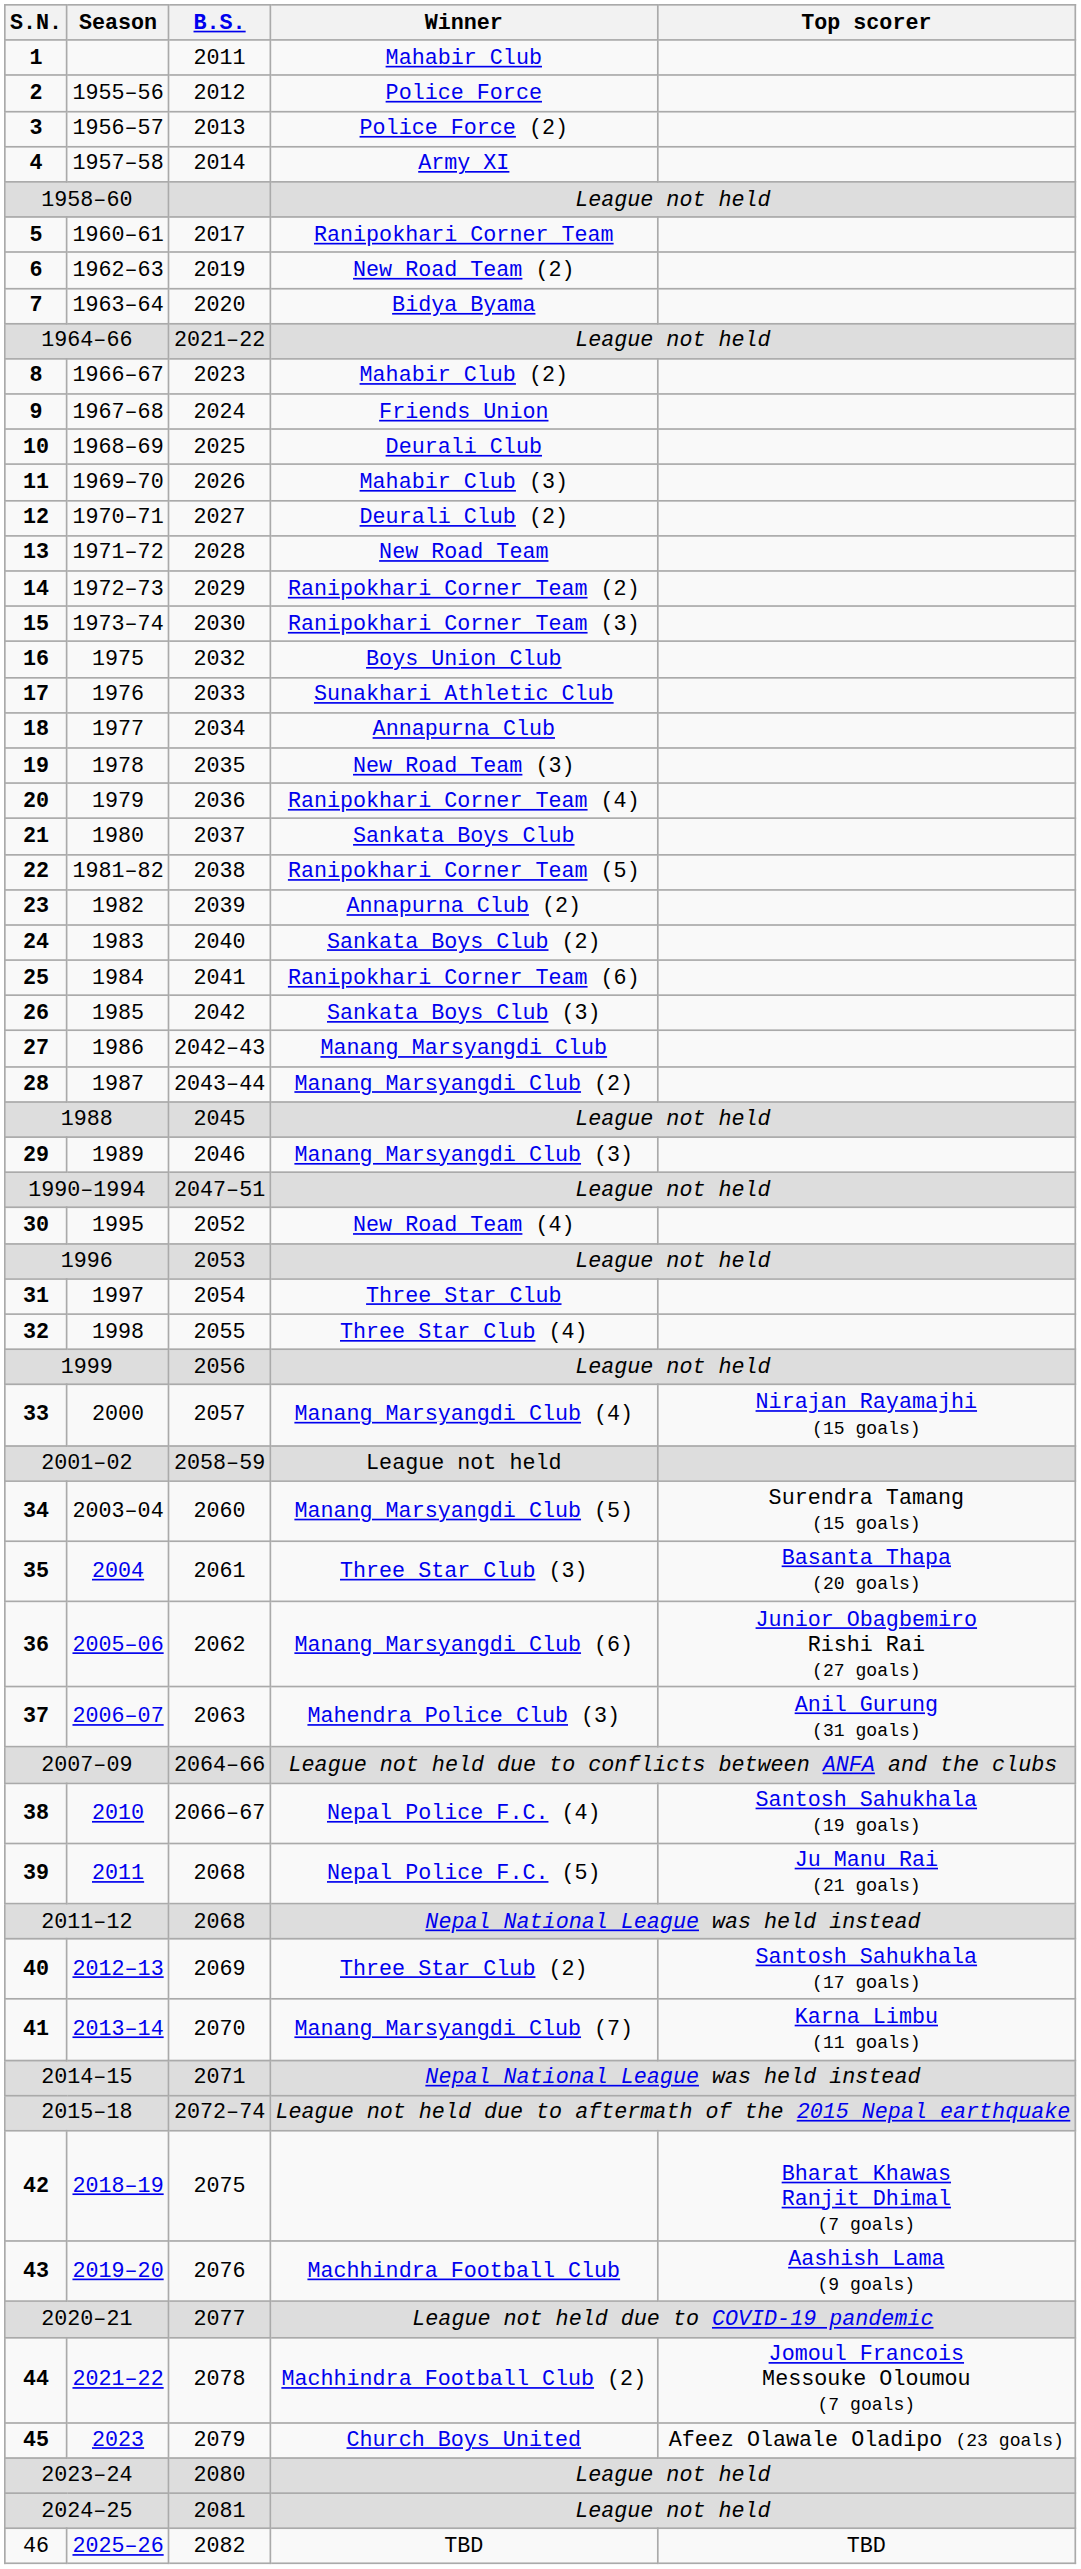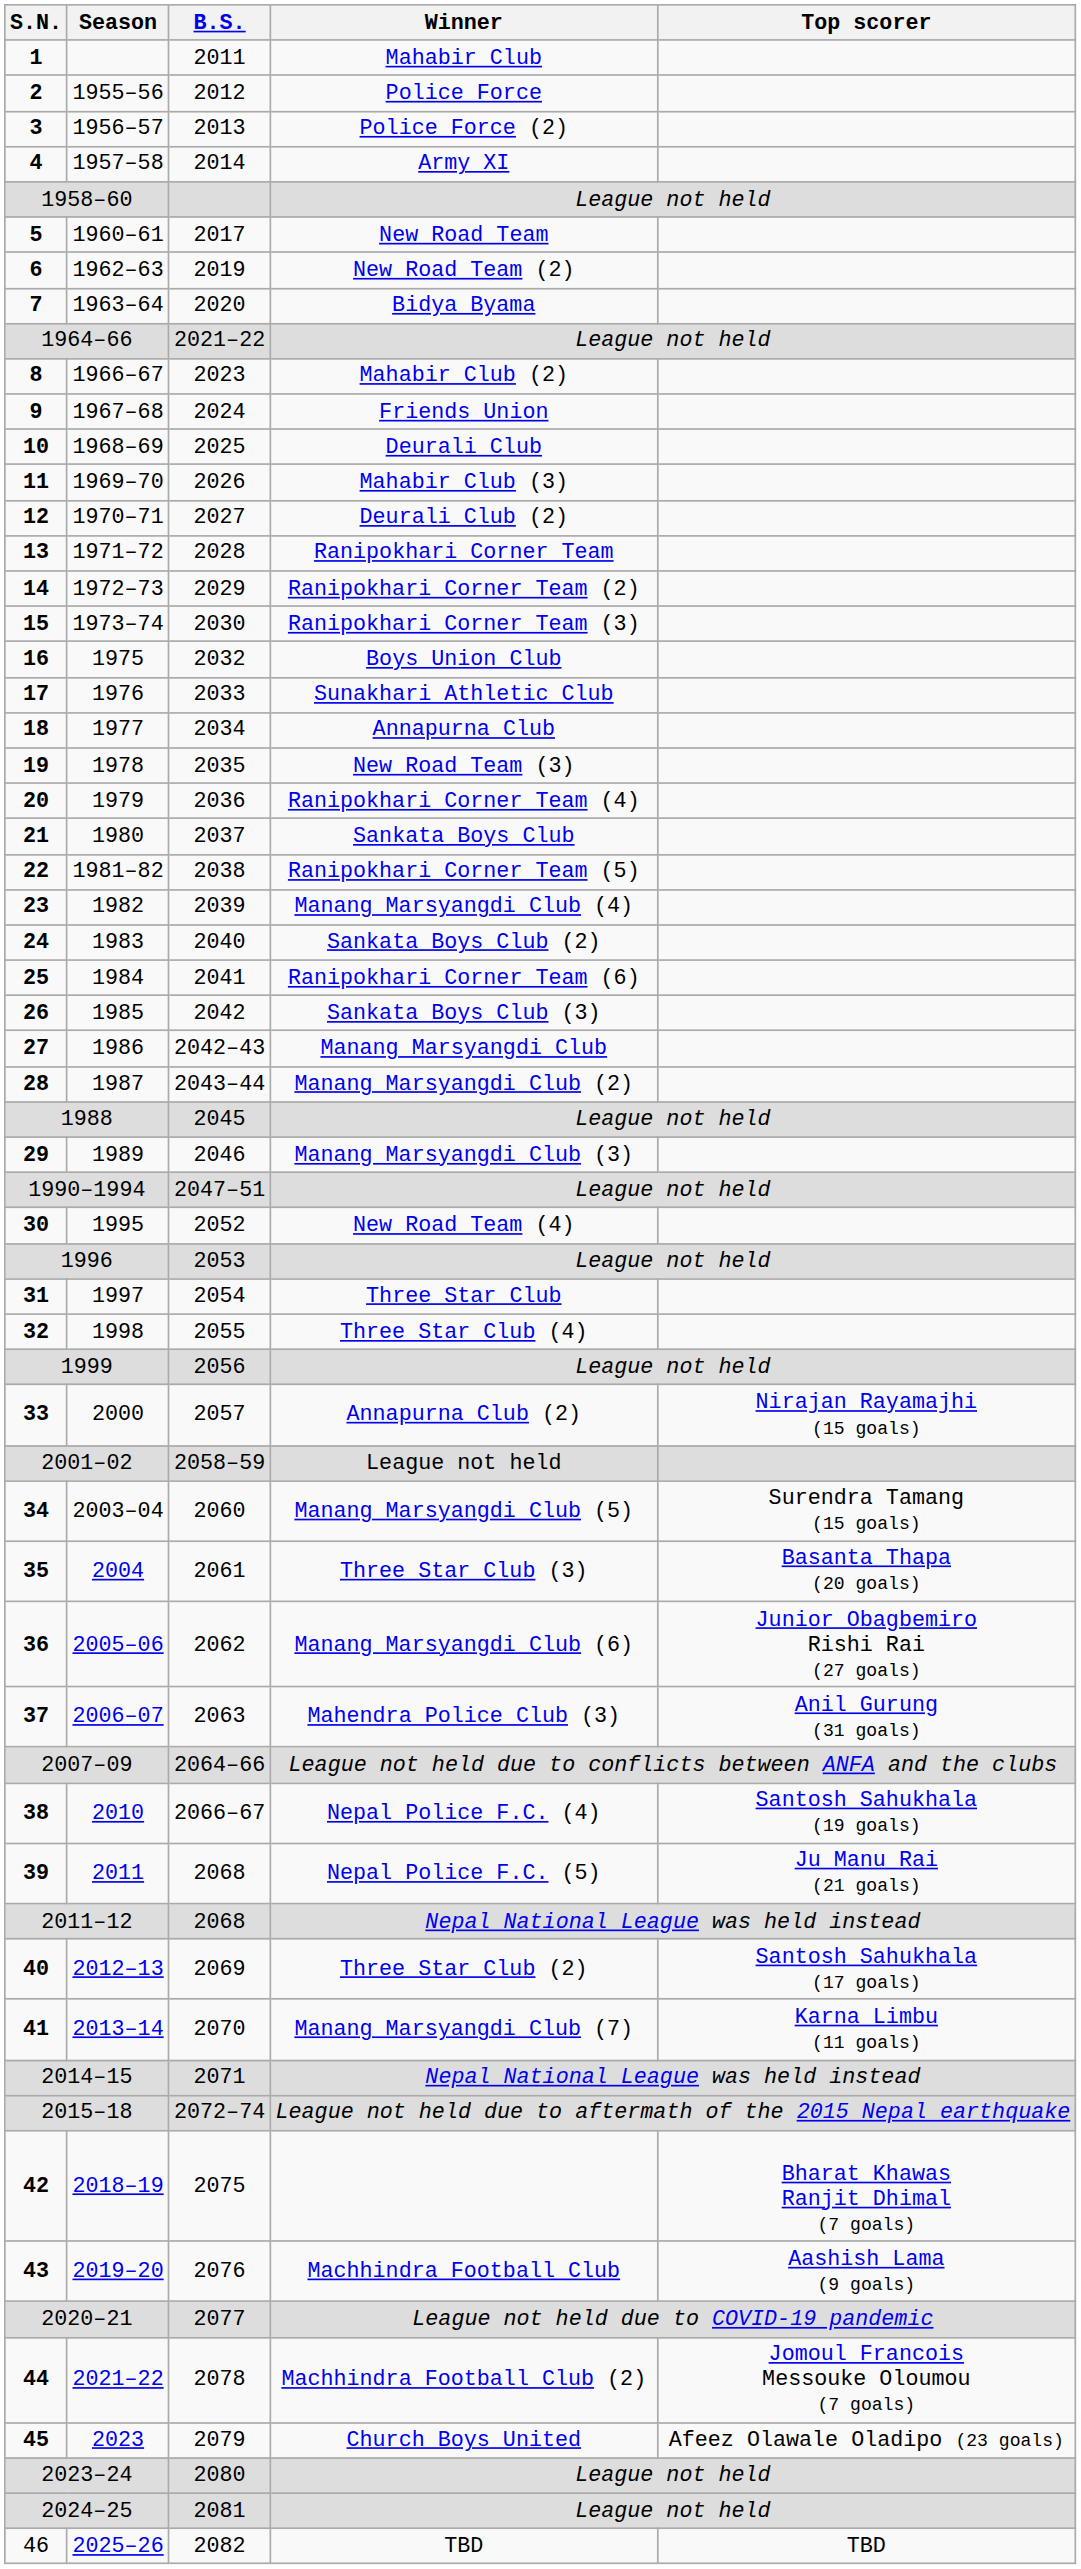5 | Winner: Ranipokhari Corner Team -> New Road Team
13 | Winner: New Road Team -> Ranipokhari Corner Team
23 | Winner: Annapurna Club (2) -> Manang Marsyangdi Club (4)
33 | Winner: Manang Marsyangdi Club (4) -> Annapurna Club (2)
